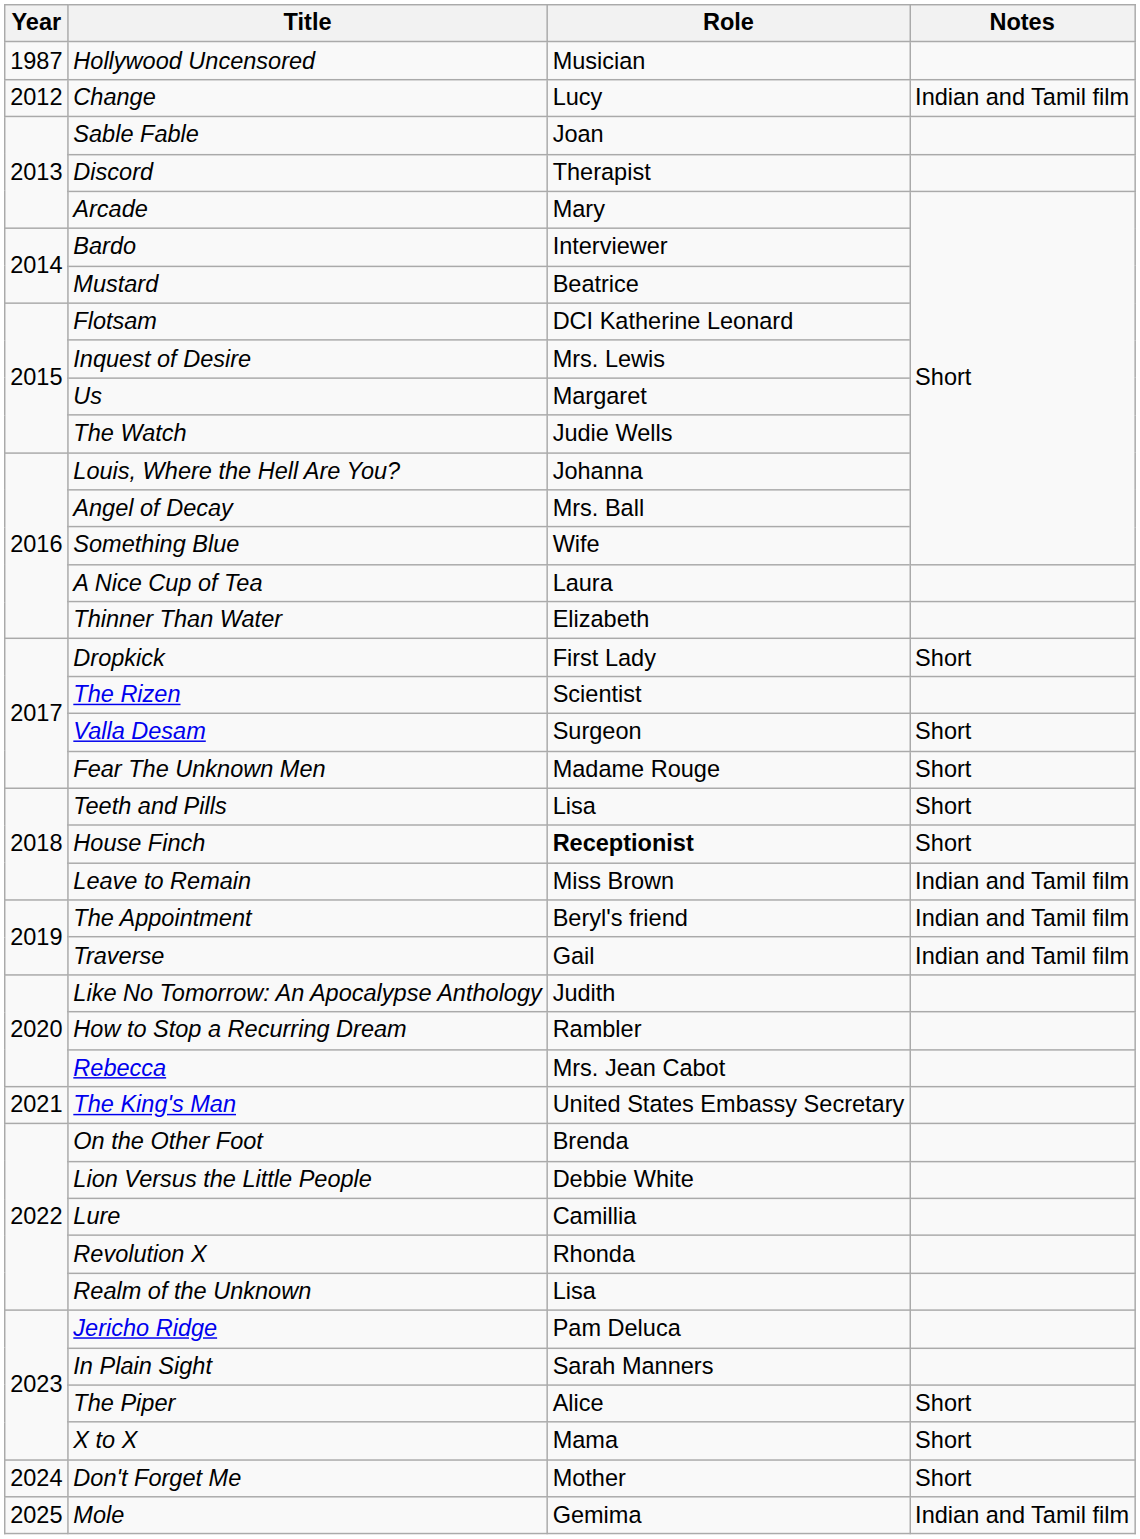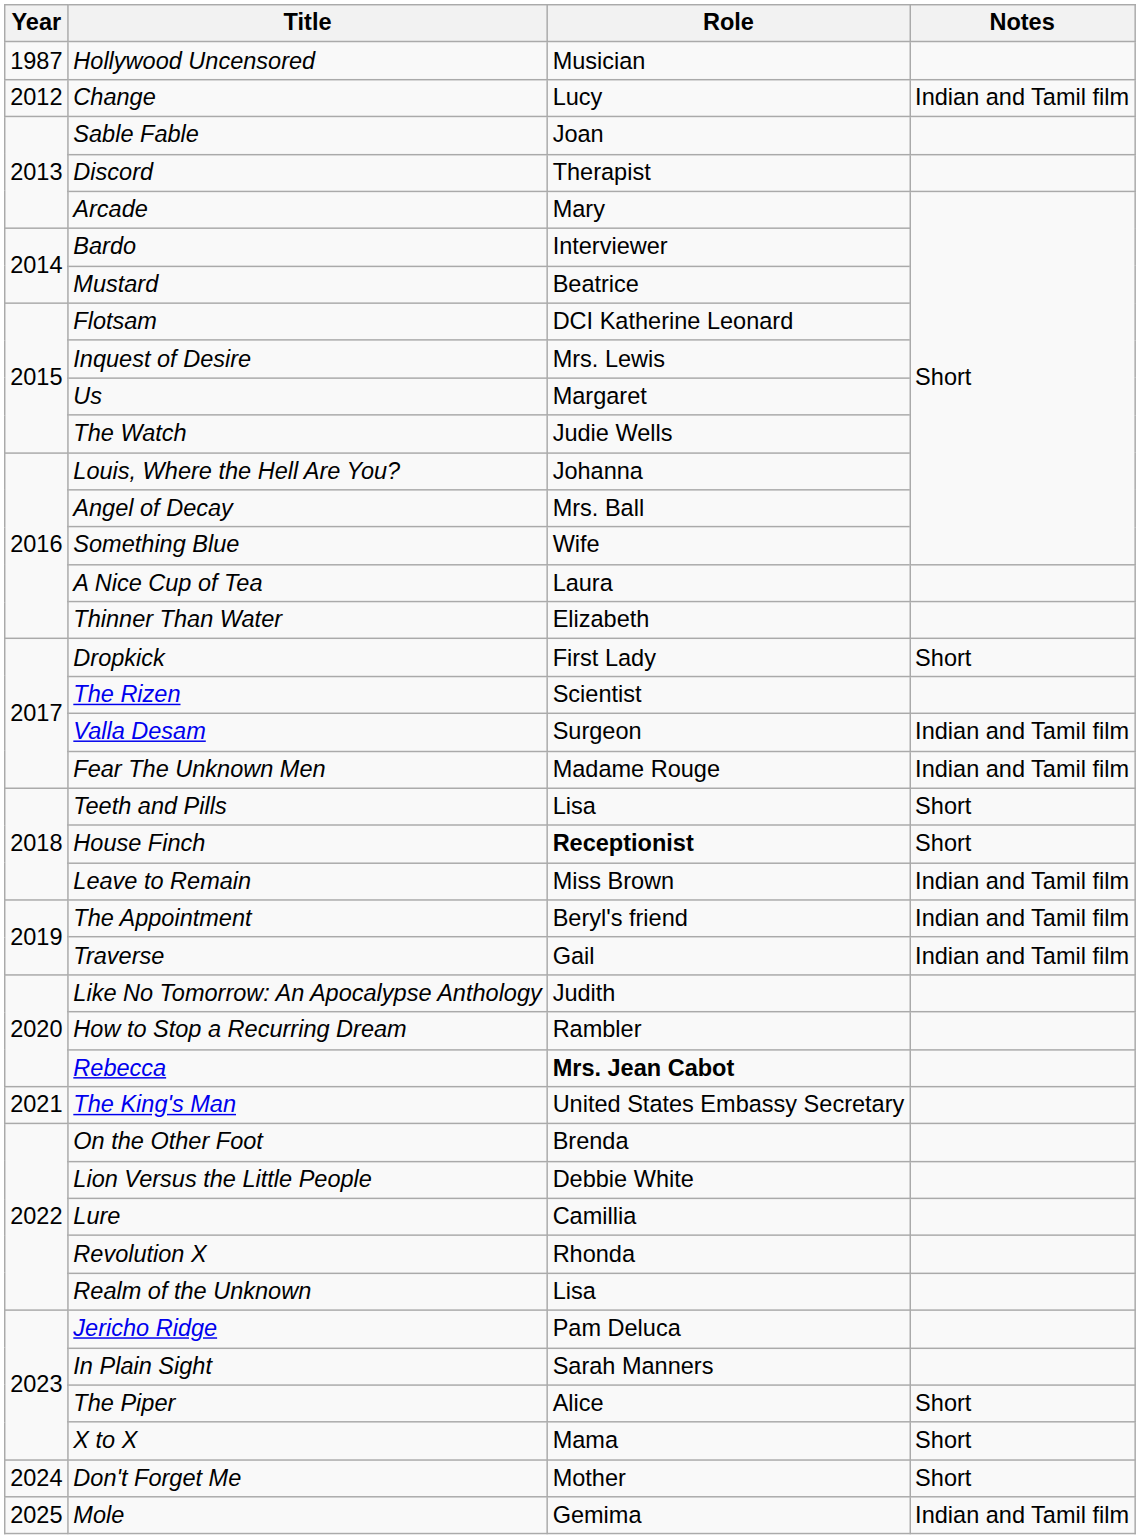Valla Desam | Notes: Short -> Indian and Tamil film
Fear The Unknown Men | Notes: Short -> Indian and Tamil film
Rebecca | Role: normal -> bold
